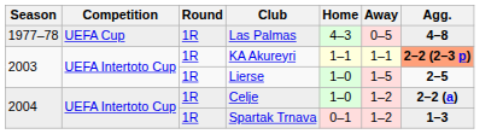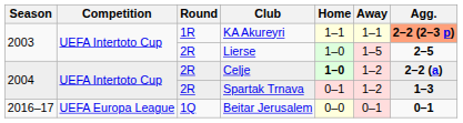- row: 1977–78 | UEFA Cup | 1R | Las Palmas | 4–3 | 0–5 | 4–8
Lierse | Round: 1R -> 2R
Celje | Round: 1R -> 2R
Celje | Home: normal -> bold
Spartak Trnava | Round: 1R -> 2R
+ row: 2016–17 | UEFA Europa League | 1Q | Beitar Jerusalem | 0–0 | 0–1 | 0–1
